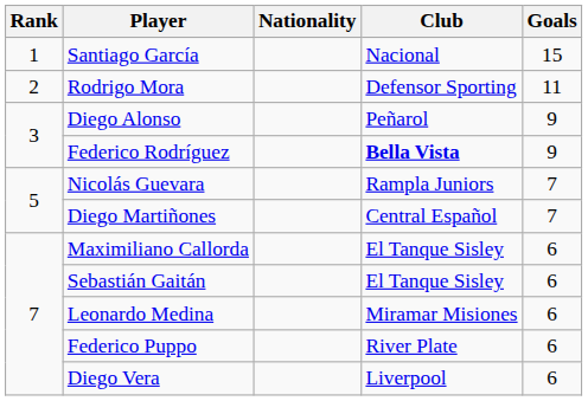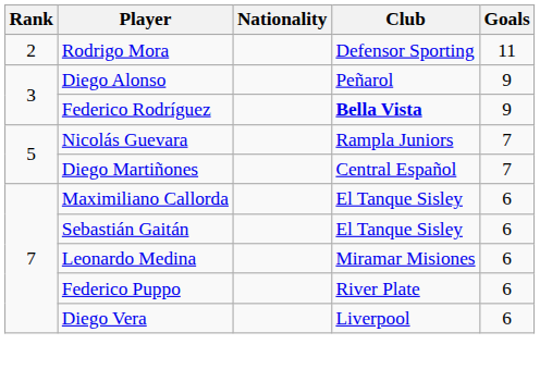- row: 1 | Santiago García | Nacional | 15
